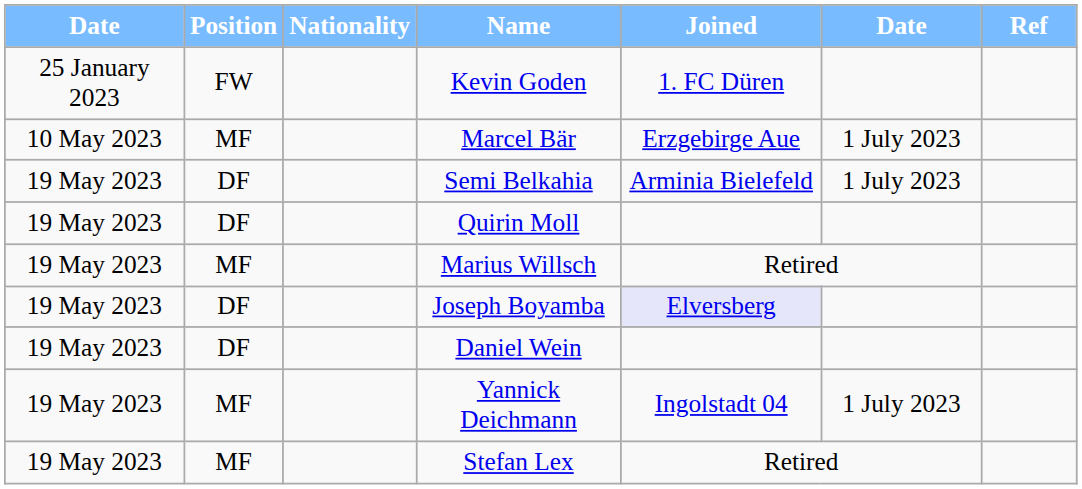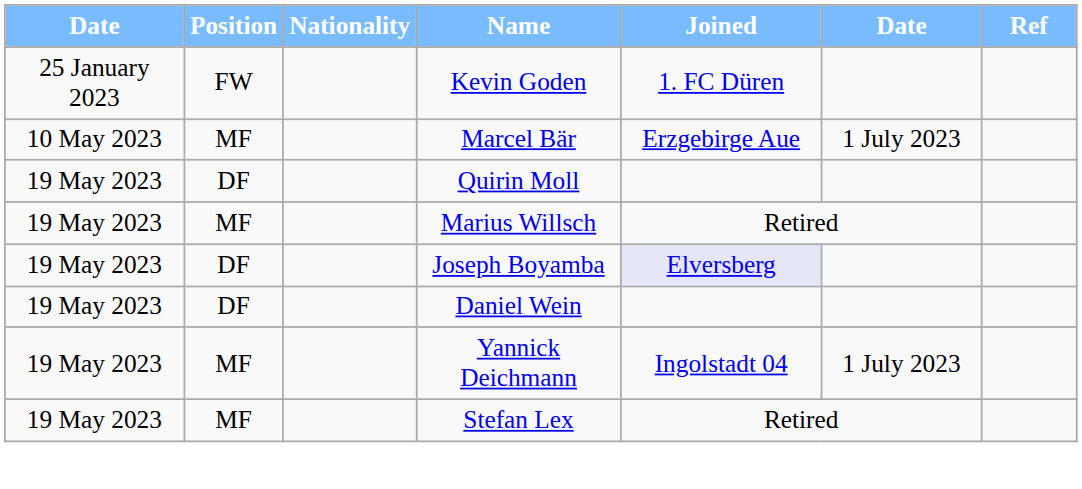- row: 19 May 2023 | DF | Semi Belkahia | Arminia Bielefeld | 1 July 2023
